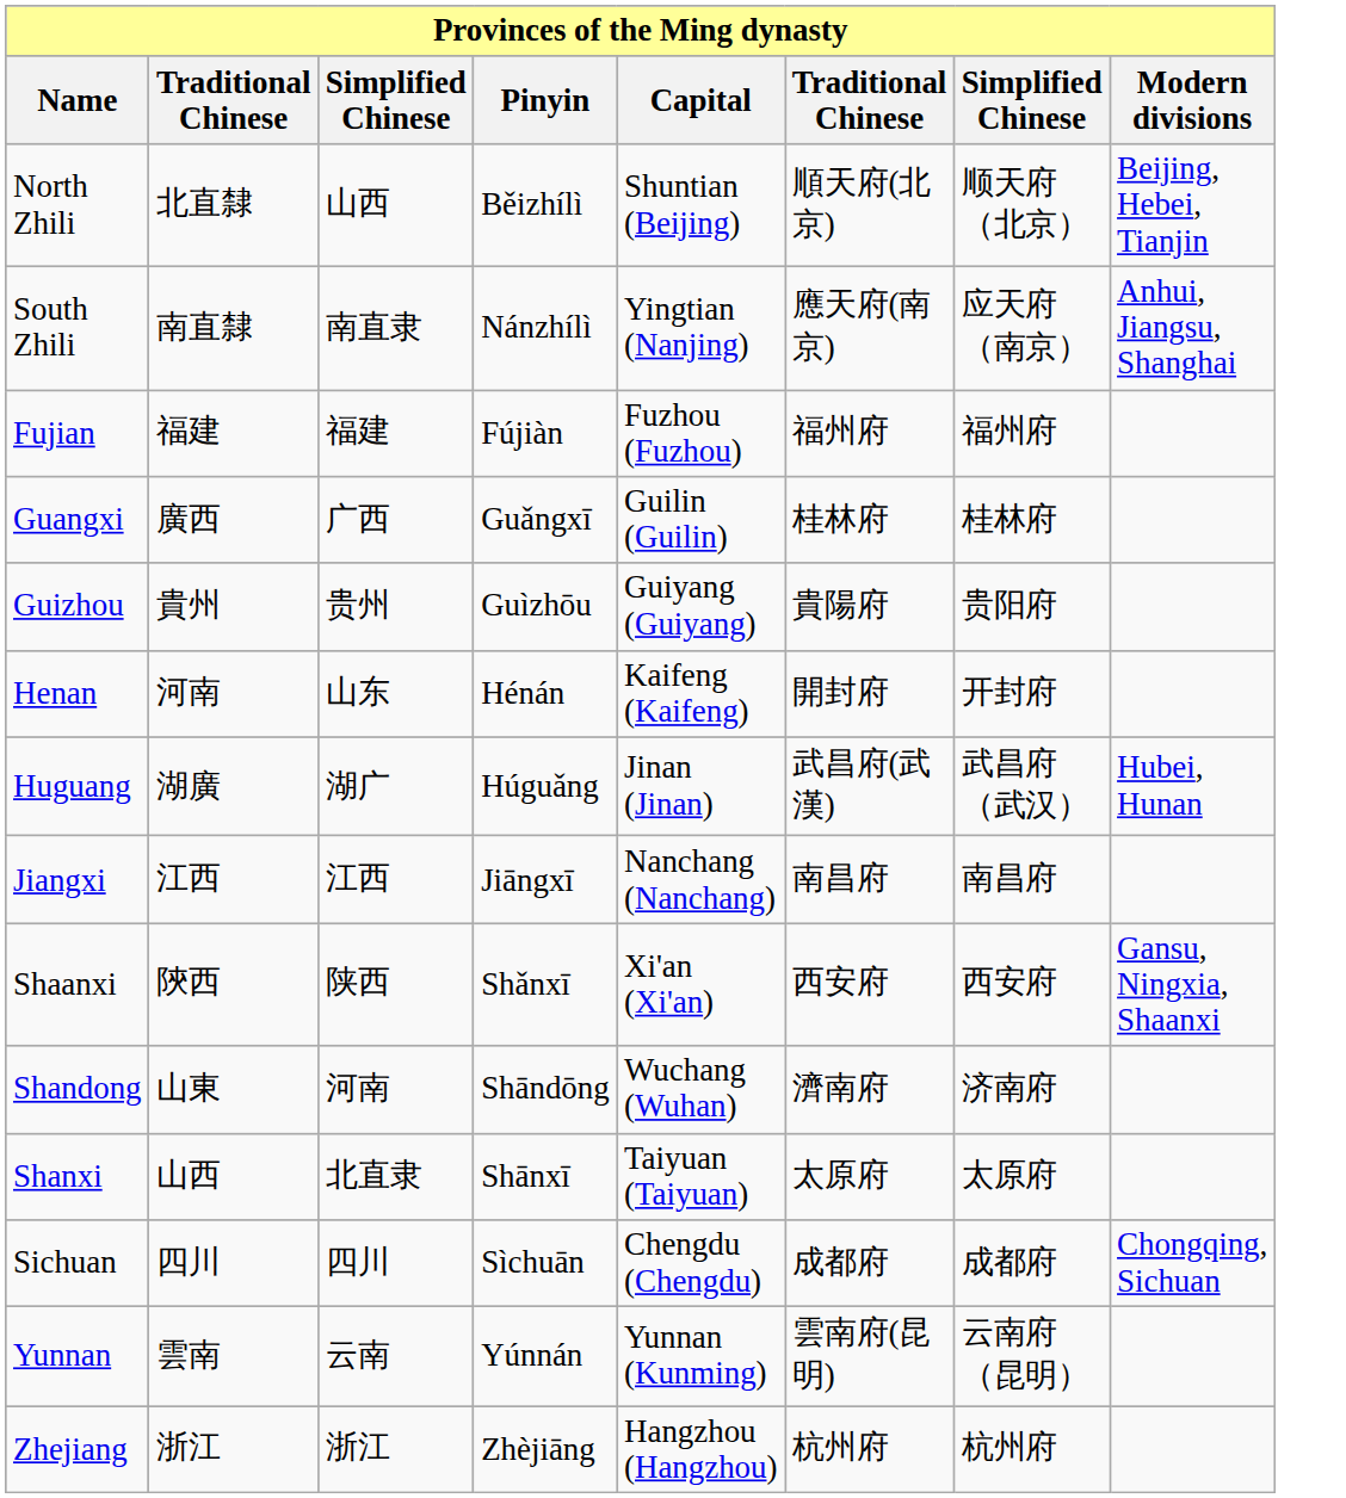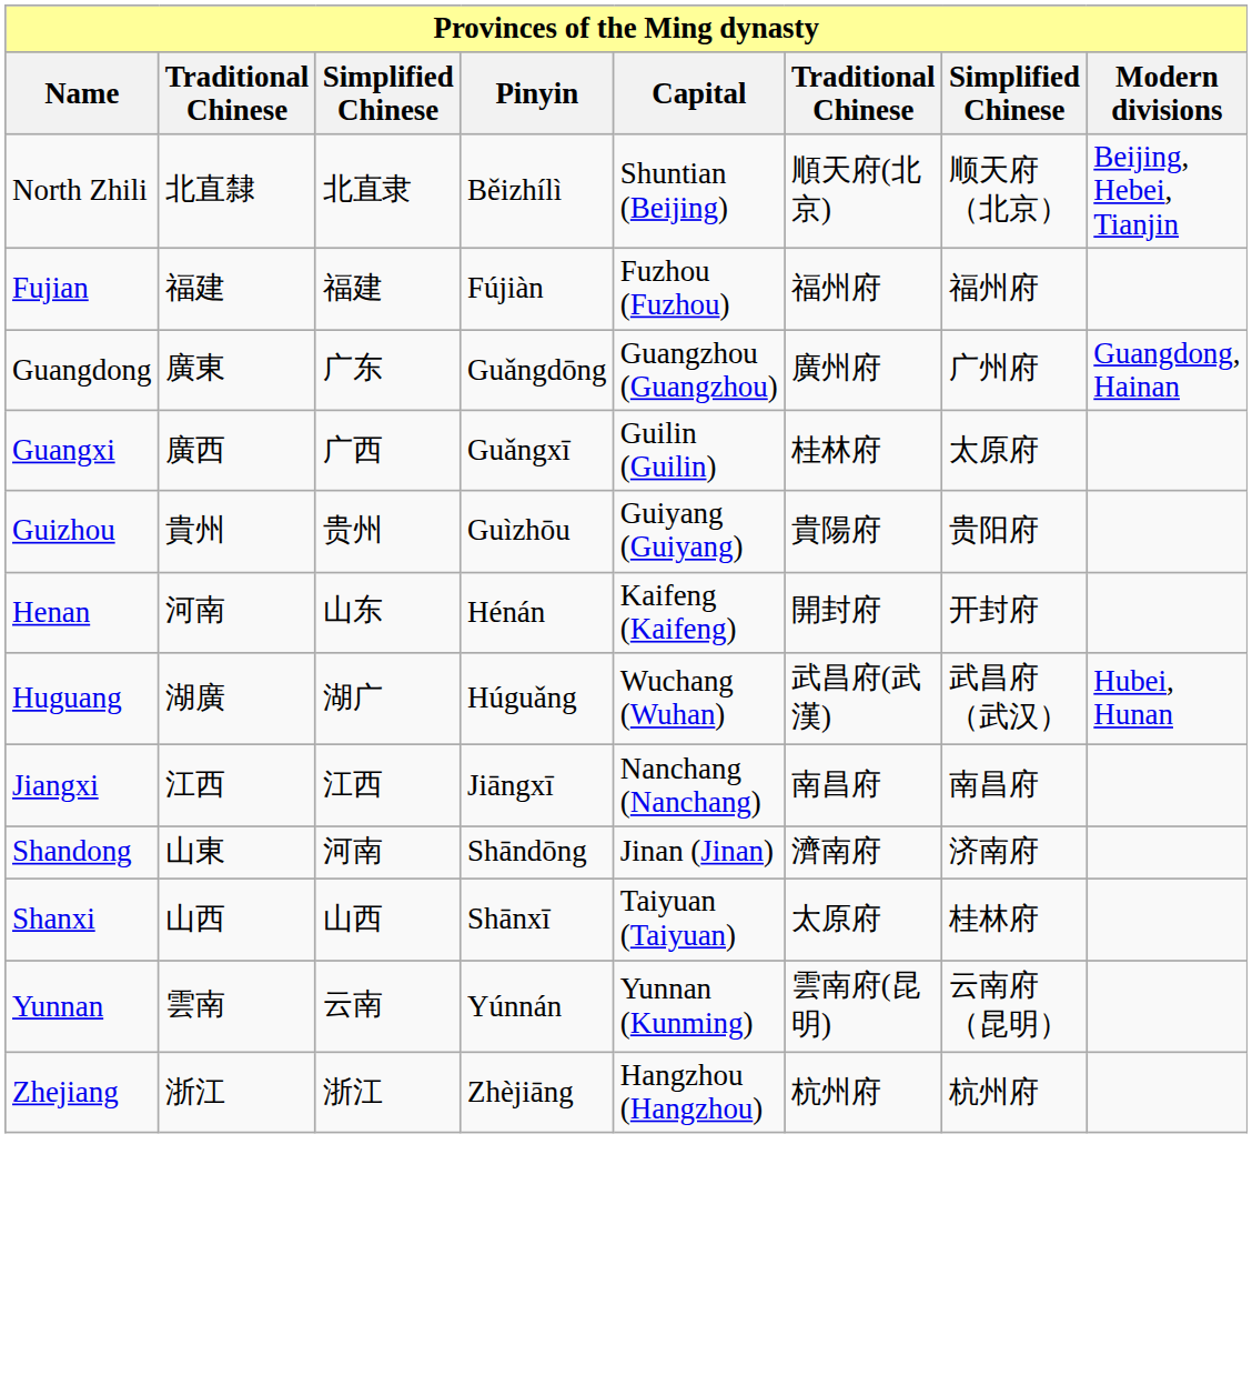North Zhili | column 3: 山西 -> 北直隶
- row: South Zhili | 南直隸 | 南直隶 | Nánzhílì | Yingtian (Nanjing) | 應天府(南京) | 应天府（南京） | Anhui, Jiangsu, Shanghai
+ row: Guangdong | 廣東 | 广东 | Guǎngdōng | Guangzhou (Guangzhou) | 廣州府 | 广州府 | Guangdong, Hainan
Guangxi | column 7: 桂林府 -> 太原府
Huguang | Capital: Jinan (Jinan) -> Wuchang (Wuhan)
- row: Shaanxi | 陝西 | 陕西 | Shǎnxī | Xi'an (Xi'an) | 西安府 | 西安府 | Gansu, Ningxia, Shaanxi
Shandong | Capital: Wuchang (Wuhan) -> Jinan (Jinan)
Shanxi | column 3: 北直隶 -> 山西
Shanxi | column 7: 太原府 -> 桂林府
- row: Sichuan | 四川 | 四川 | Sìchuān | Chengdu (Chengdu) | 成都府 | 成都府 | Chongqing, Sichuan
